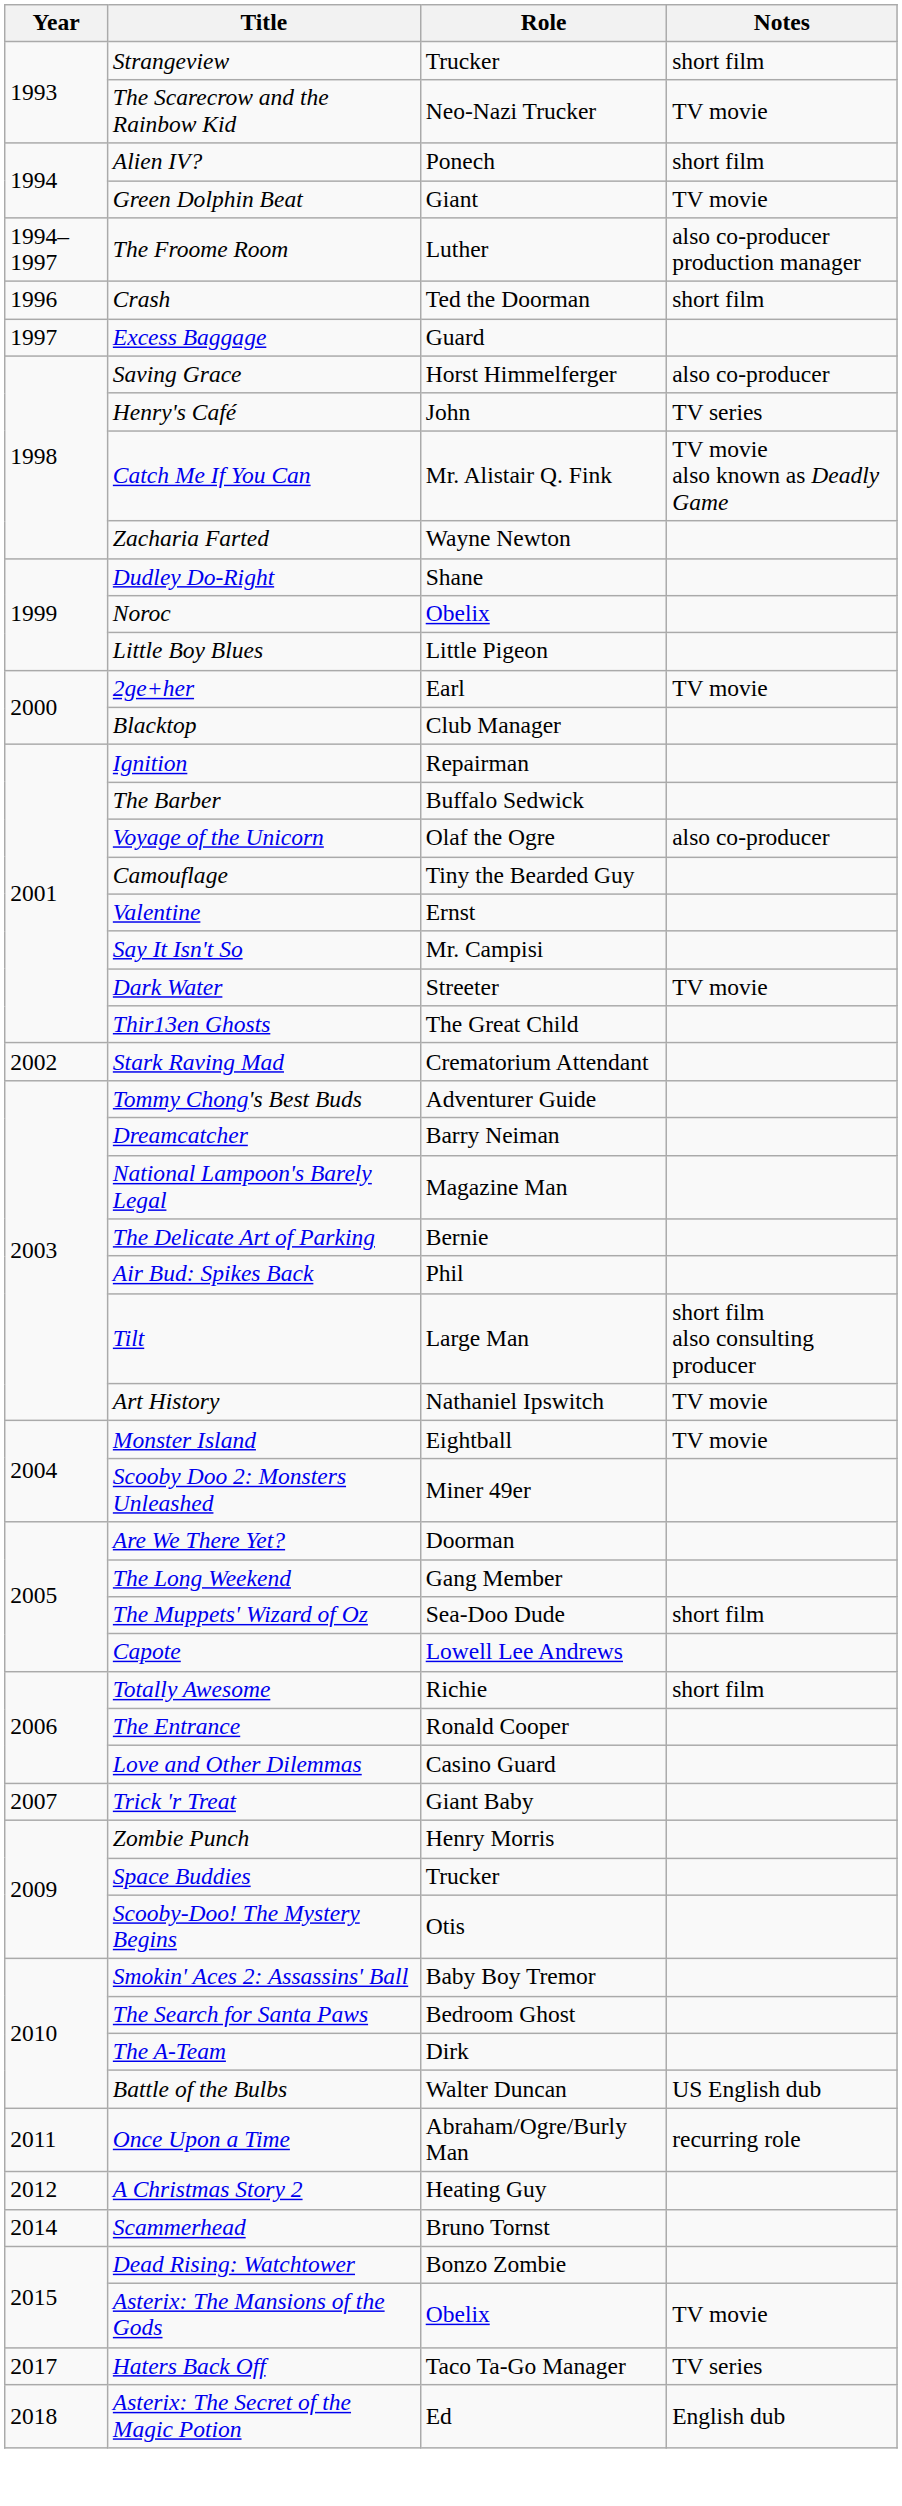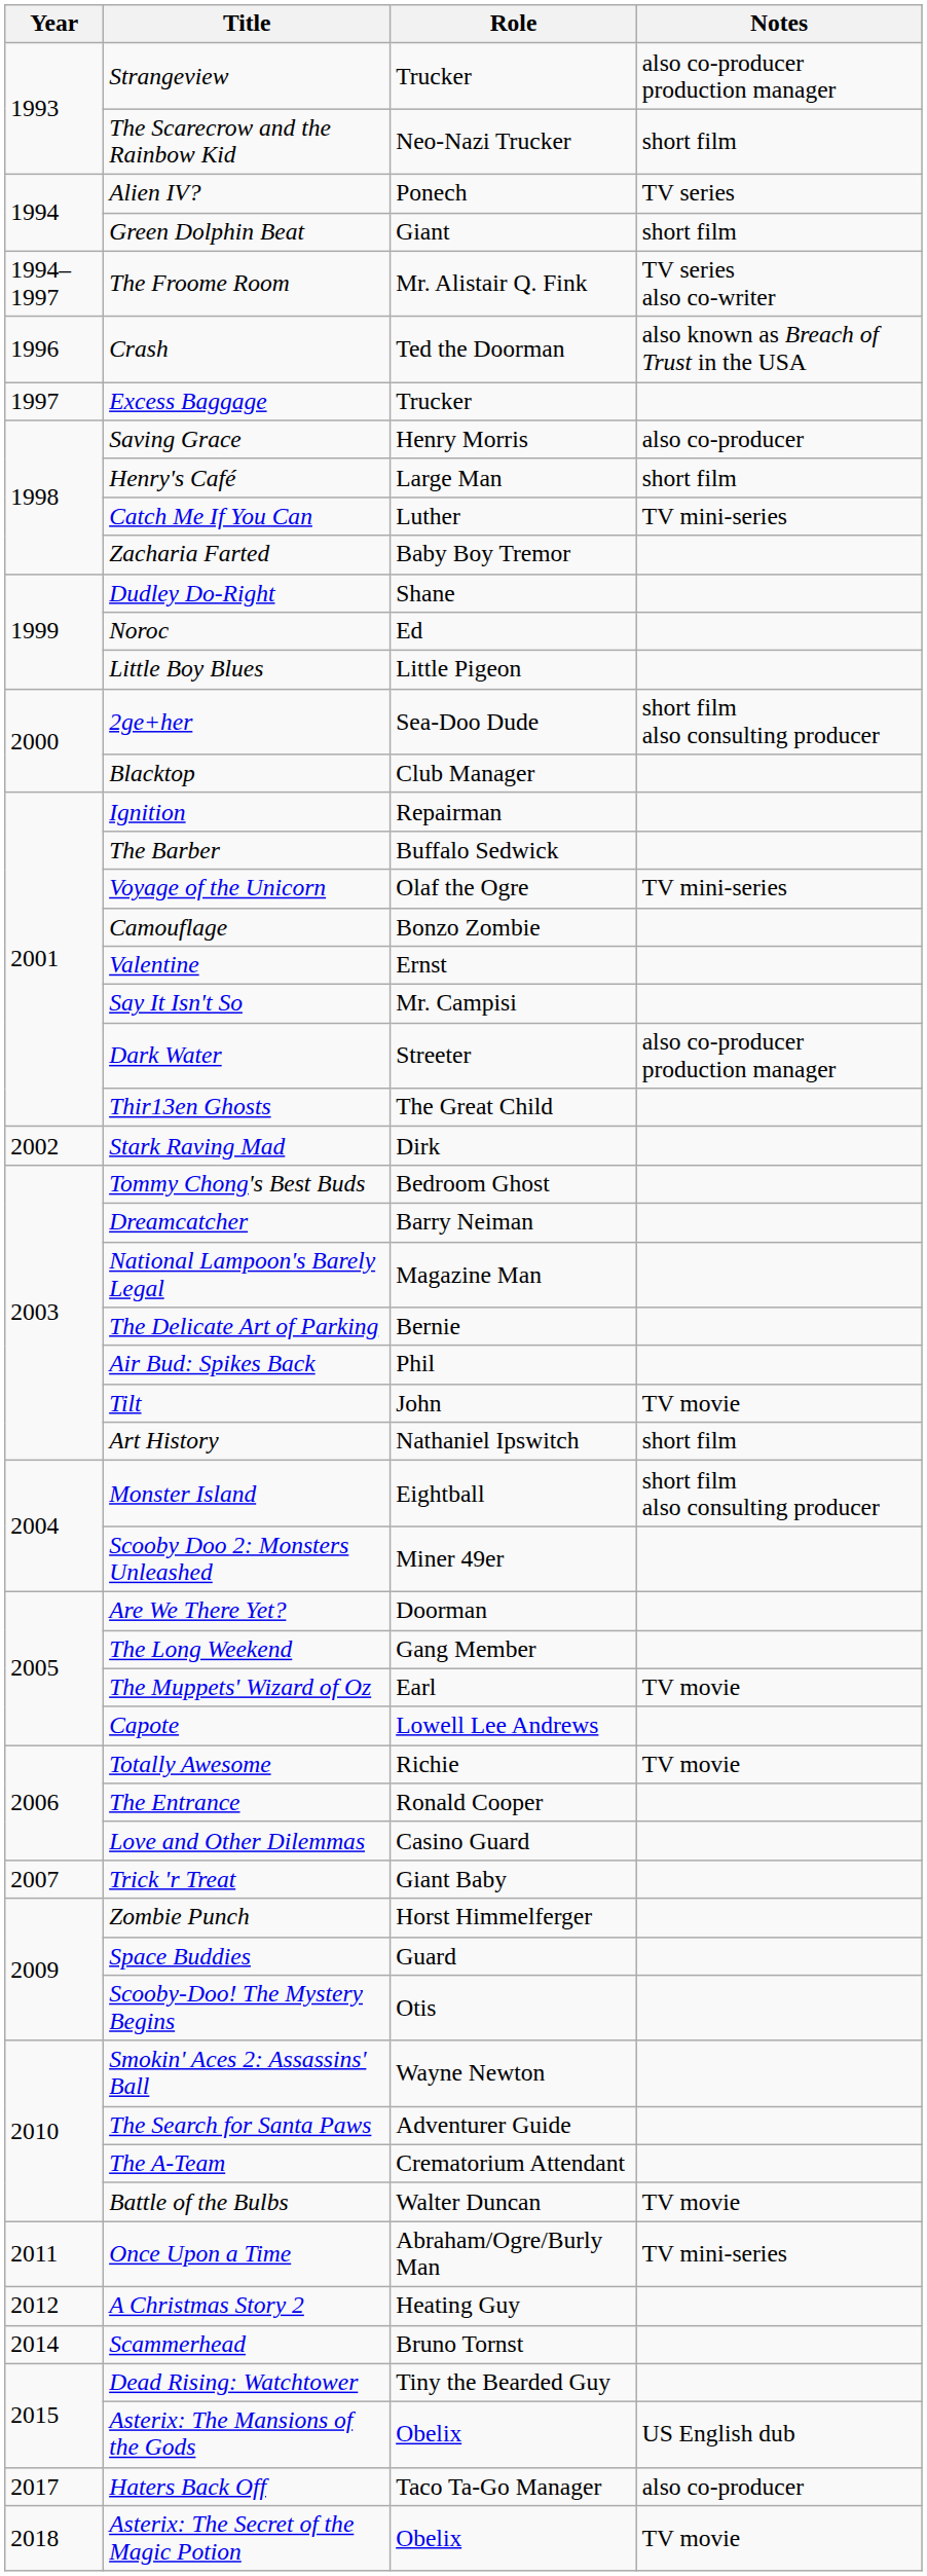Strangeview | Notes: short film -> also co-producer production manager
The Scarecrow and the Rainbow Kid | Notes: TV movie -> short film
Alien IV? | Notes: short film -> TV series
Green Dolphin Beat | Notes: TV movie -> short film
The Froome Room | Role: Luther -> Mr. Alistair Q. Fink
The Froome Room | Notes: also co-producer production manager -> TV series also co-writer
Crash | Notes: short film -> also known as Breach of Trust in the USA
Excess Baggage | Role: Guard -> Trucker
Saving Grace | Role: Horst Himmelferger -> Henry Morris
Henry's Café | Role: John -> Large Man
Henry's Café | Notes: TV series -> short film
Catch Me If You Can | Role: Mr. Alistair Q. Fink -> Luther
Catch Me If You Can | Notes: TV movie also known as Deadly Game -> TV mini-series
Zacharia Farted | Role: Wayne Newton -> Baby Boy Tremor
Noroc | Role: Obelix -> Ed
2ge+her | Role: Earl -> Sea-Doo Dude
2ge+her | Notes: TV movie -> short film also consulting producer
Voyage of the Unicorn | Notes: also co-producer -> TV mini-series
Camouflage | Role: Tiny the Bearded Guy -> Bonzo Zombie
Dark Water | Notes: TV movie -> also co-producer production manager
Stark Raving Mad | Role: Crematorium Attendant -> Dirk
Tommy Chong's Best Buds | Role: Adventurer Guide -> Bedroom Ghost
Tilt | Role: Large Man -> John
Tilt | Notes: short film also consulting producer -> TV movie
Art History | Notes: TV movie -> short film
Monster Island | Notes: TV movie -> short film also consulting producer
The Muppets' Wizard of Oz | Role: Sea-Doo Dude -> Earl
The Muppets' Wizard of Oz | Notes: short film -> TV movie
Totally Awesome | Notes: short film -> TV movie
Zombie Punch | Role: Henry Morris -> Horst Himmelferger
Space Buddies | Role: Trucker -> Guard
Smokin' Aces 2: Assassins' Ball | Role: Baby Boy Tremor -> Wayne Newton
The Search for Santa Paws | Role: Bedroom Ghost -> Adventurer Guide
The A-Team | Role: Dirk -> Crematorium Attendant
Battle of the Bulbs | Notes: US English dub -> TV movie
Once Upon a Time | Notes: recurring role -> TV mini-series
Dead Rising: Watchtower | Role: Bonzo Zombie -> Tiny the Bearded Guy
Asterix: The Mansions of the Gods | Notes: TV movie -> US English dub
Haters Back Off | Notes: TV series -> also co-producer
Asterix: The Secret of the Magic Potion | Role: Ed -> Obelix
Asterix: The Secret of the Magic Potion | Notes: English dub -> TV movie
